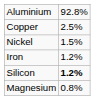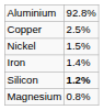Iron | column 2: 1.2% -> 1.4%
